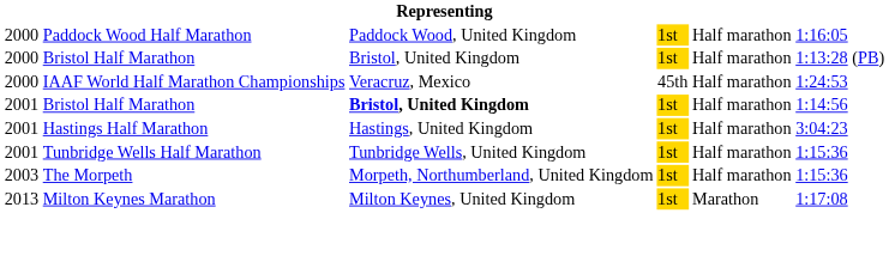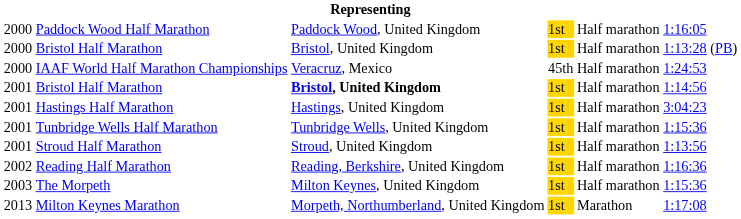+ row: 2001 | Stroud Half Marathon | Stroud, United Kingdom | 1st | Half marathon | 1:13:56
+ row: 2002 | Reading Half Marathon | Reading, Berkshire, United Kingdom | 1st | Half marathon | 1:16:36
The Morpeth | column 3: Morpeth, Northumberland, United Kingdom -> Milton Keynes, United Kingdom
Milton Keynes Marathon | column 3: Milton Keynes, United Kingdom -> Morpeth, Northumberland, United Kingdom
